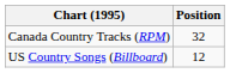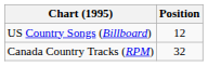rows swapped: Canada Country Tracks (RPM) <-> US Country Songs (Billboard)
